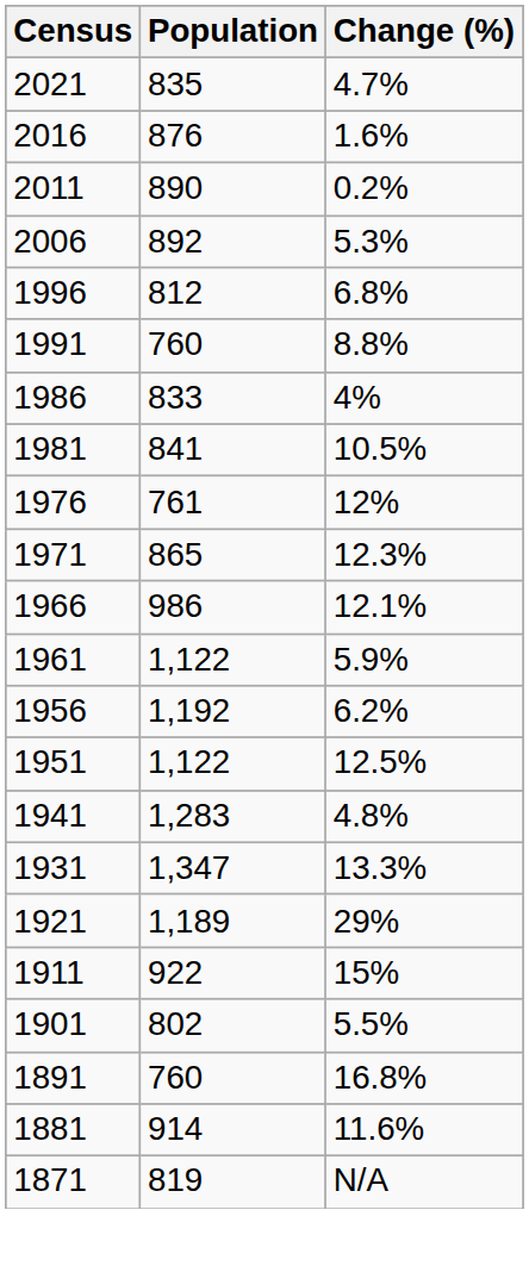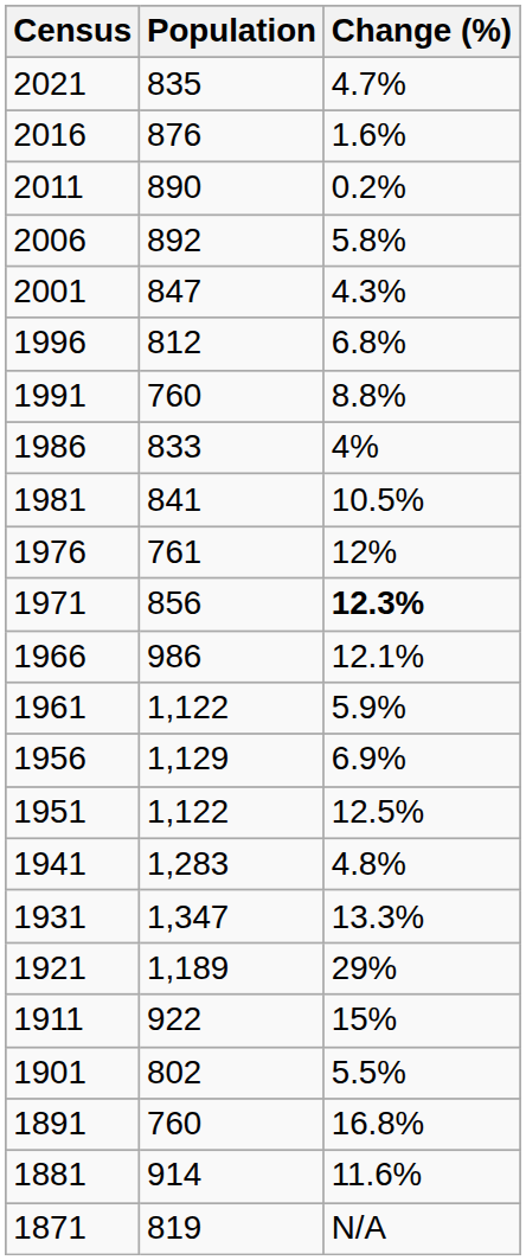2006 | Change (%): 5.3% -> 5.8%
+ row: 2001 | 847 | 4.3%
1971 | Population: 865 -> 856
1971 | Change (%): normal -> bold
1956 | Population: 1,192 -> 1,129
1956 | Change (%): 6.2% -> 6.9%
